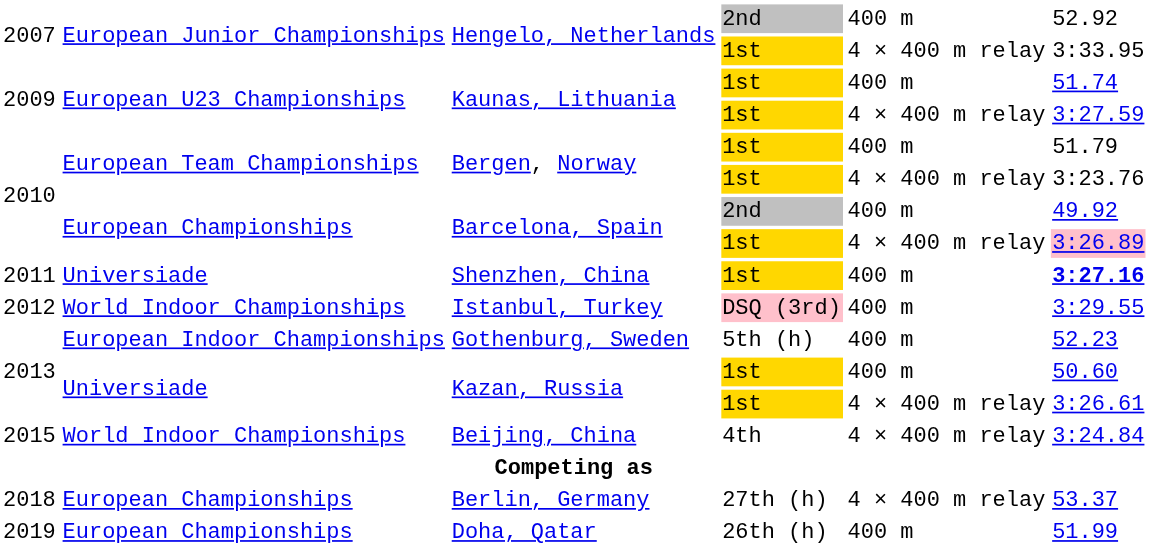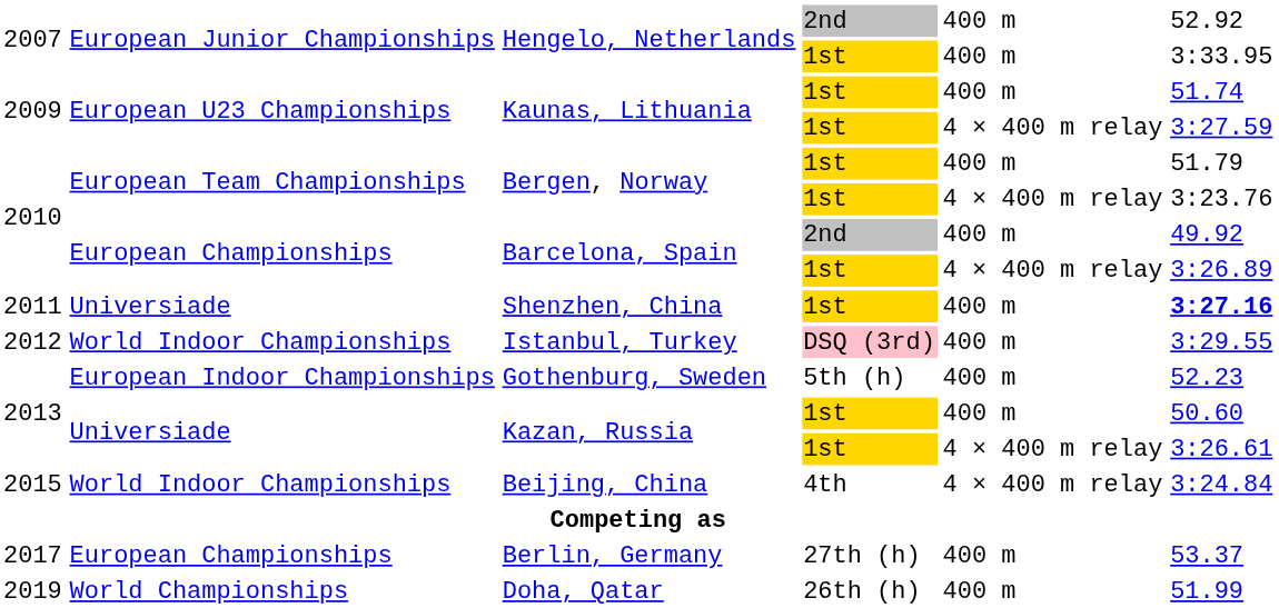Hengelo, Netherlands / 1st | column 5: 4 × 400 m relay -> 400 m
Barcelona, Spain / 1st | column 6: pink background -> no background
Berlin, Germany | column 1: 2018 -> 2017
Berlin, Germany | column 5: 4 × 400 m relay -> 400 m
Doha, Qatar | column 2: European Championships -> World Championships
